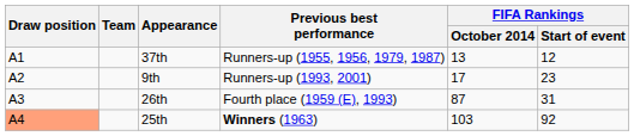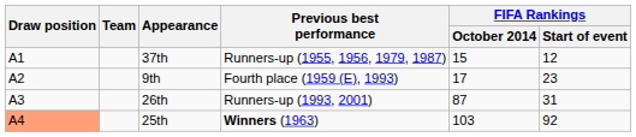37th | FIFA Rankings / October 2014: 13 -> 15
9th | Previous best performance: Runners-up (1993, 2001) -> Fourth place (1959 (E), 1993)
26th | Previous best performance: Fourth place (1959 (E), 1993) -> Runners-up (1993, 2001)
